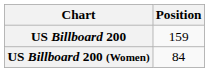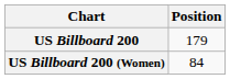US Billboard 200 | Position: 159 -> 179
